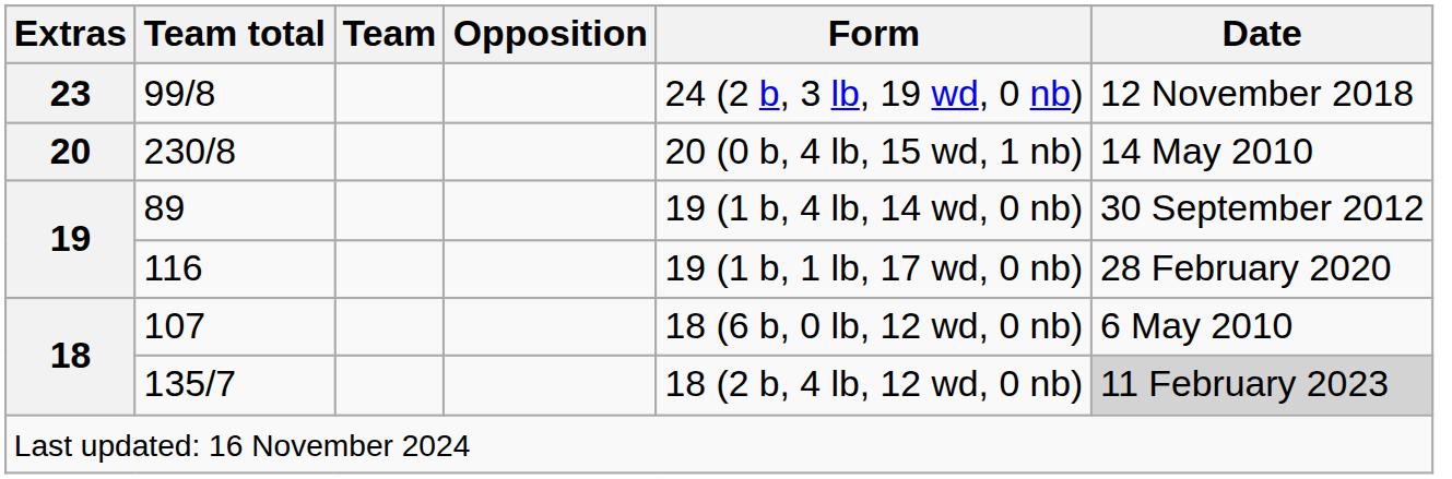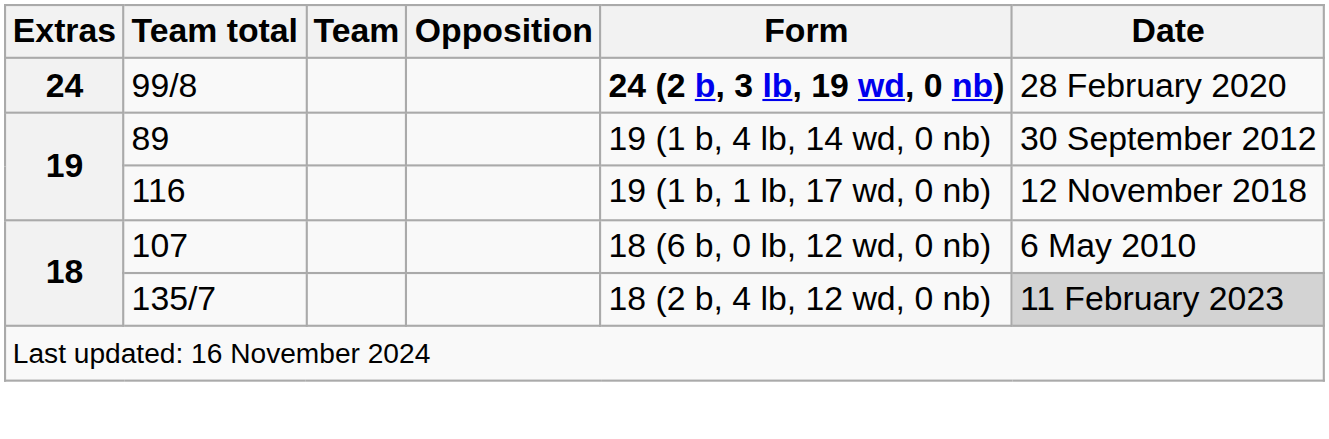99/8 | Extras: 23 -> 24
99/8 | Form: normal -> bold
99/8 | Date: 12 November 2018 -> 28 February 2020
- row: 20 | 230/8 | 20 (0 b, 4 lb, 15 wd, 1 nb) | 14 May 2010
116 | Date: 28 February 2020 -> 12 November 2018
